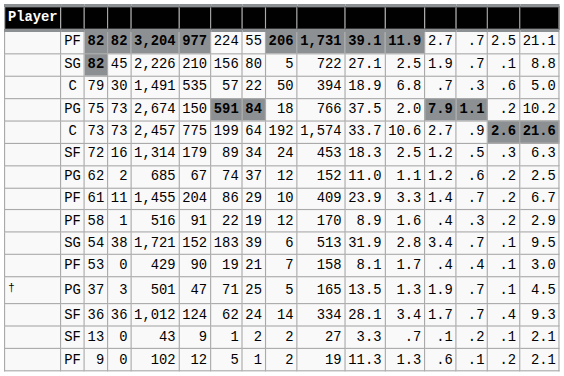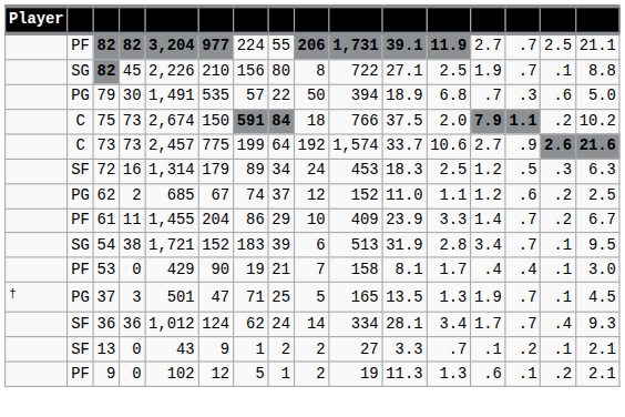82 / 45 | column 9: 5 -> 8
79 | column 2: C -> PG
75 | column 2: PG -> C
- row: PF | 58 | 1 | 516 | 91 | 22 | 19 | 12 | 170 | 8.9 | 1.6 | .4 | .3 | .2 | 2.9
